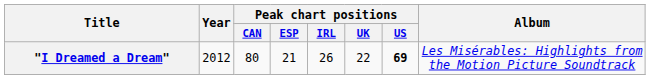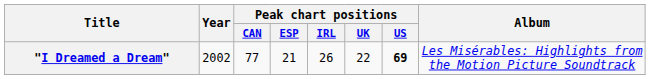"I Dreamed a Dream" | Year: 2012 -> 2002
"I Dreamed a Dream" | Peak chart positions / CAN: 80 -> 77
